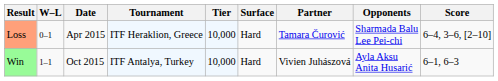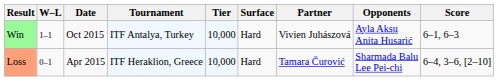rows swapped: Loss <-> Win
